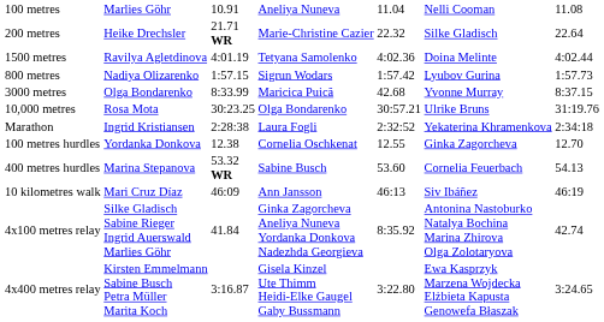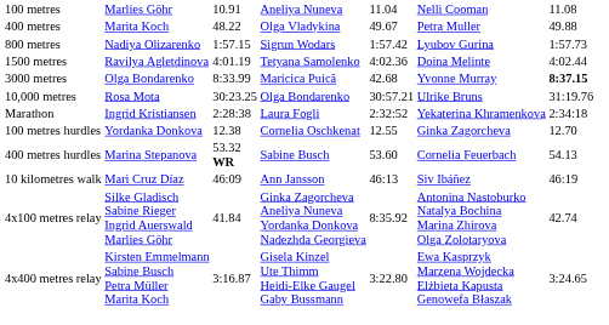- row: 200 metres | Heike Drechsler | 21.71 WR | Marie-Christine Cazier | 22.32 | Silke Gladisch | 22.64
+ row: 400 metres | Marita Koch | 48.22 | Olga Vladykina | 49.67 | Petra Muller | 49.88
rows swapped: 800 metres <-> 1500 metres
3000 metres | column 7: normal -> bold
